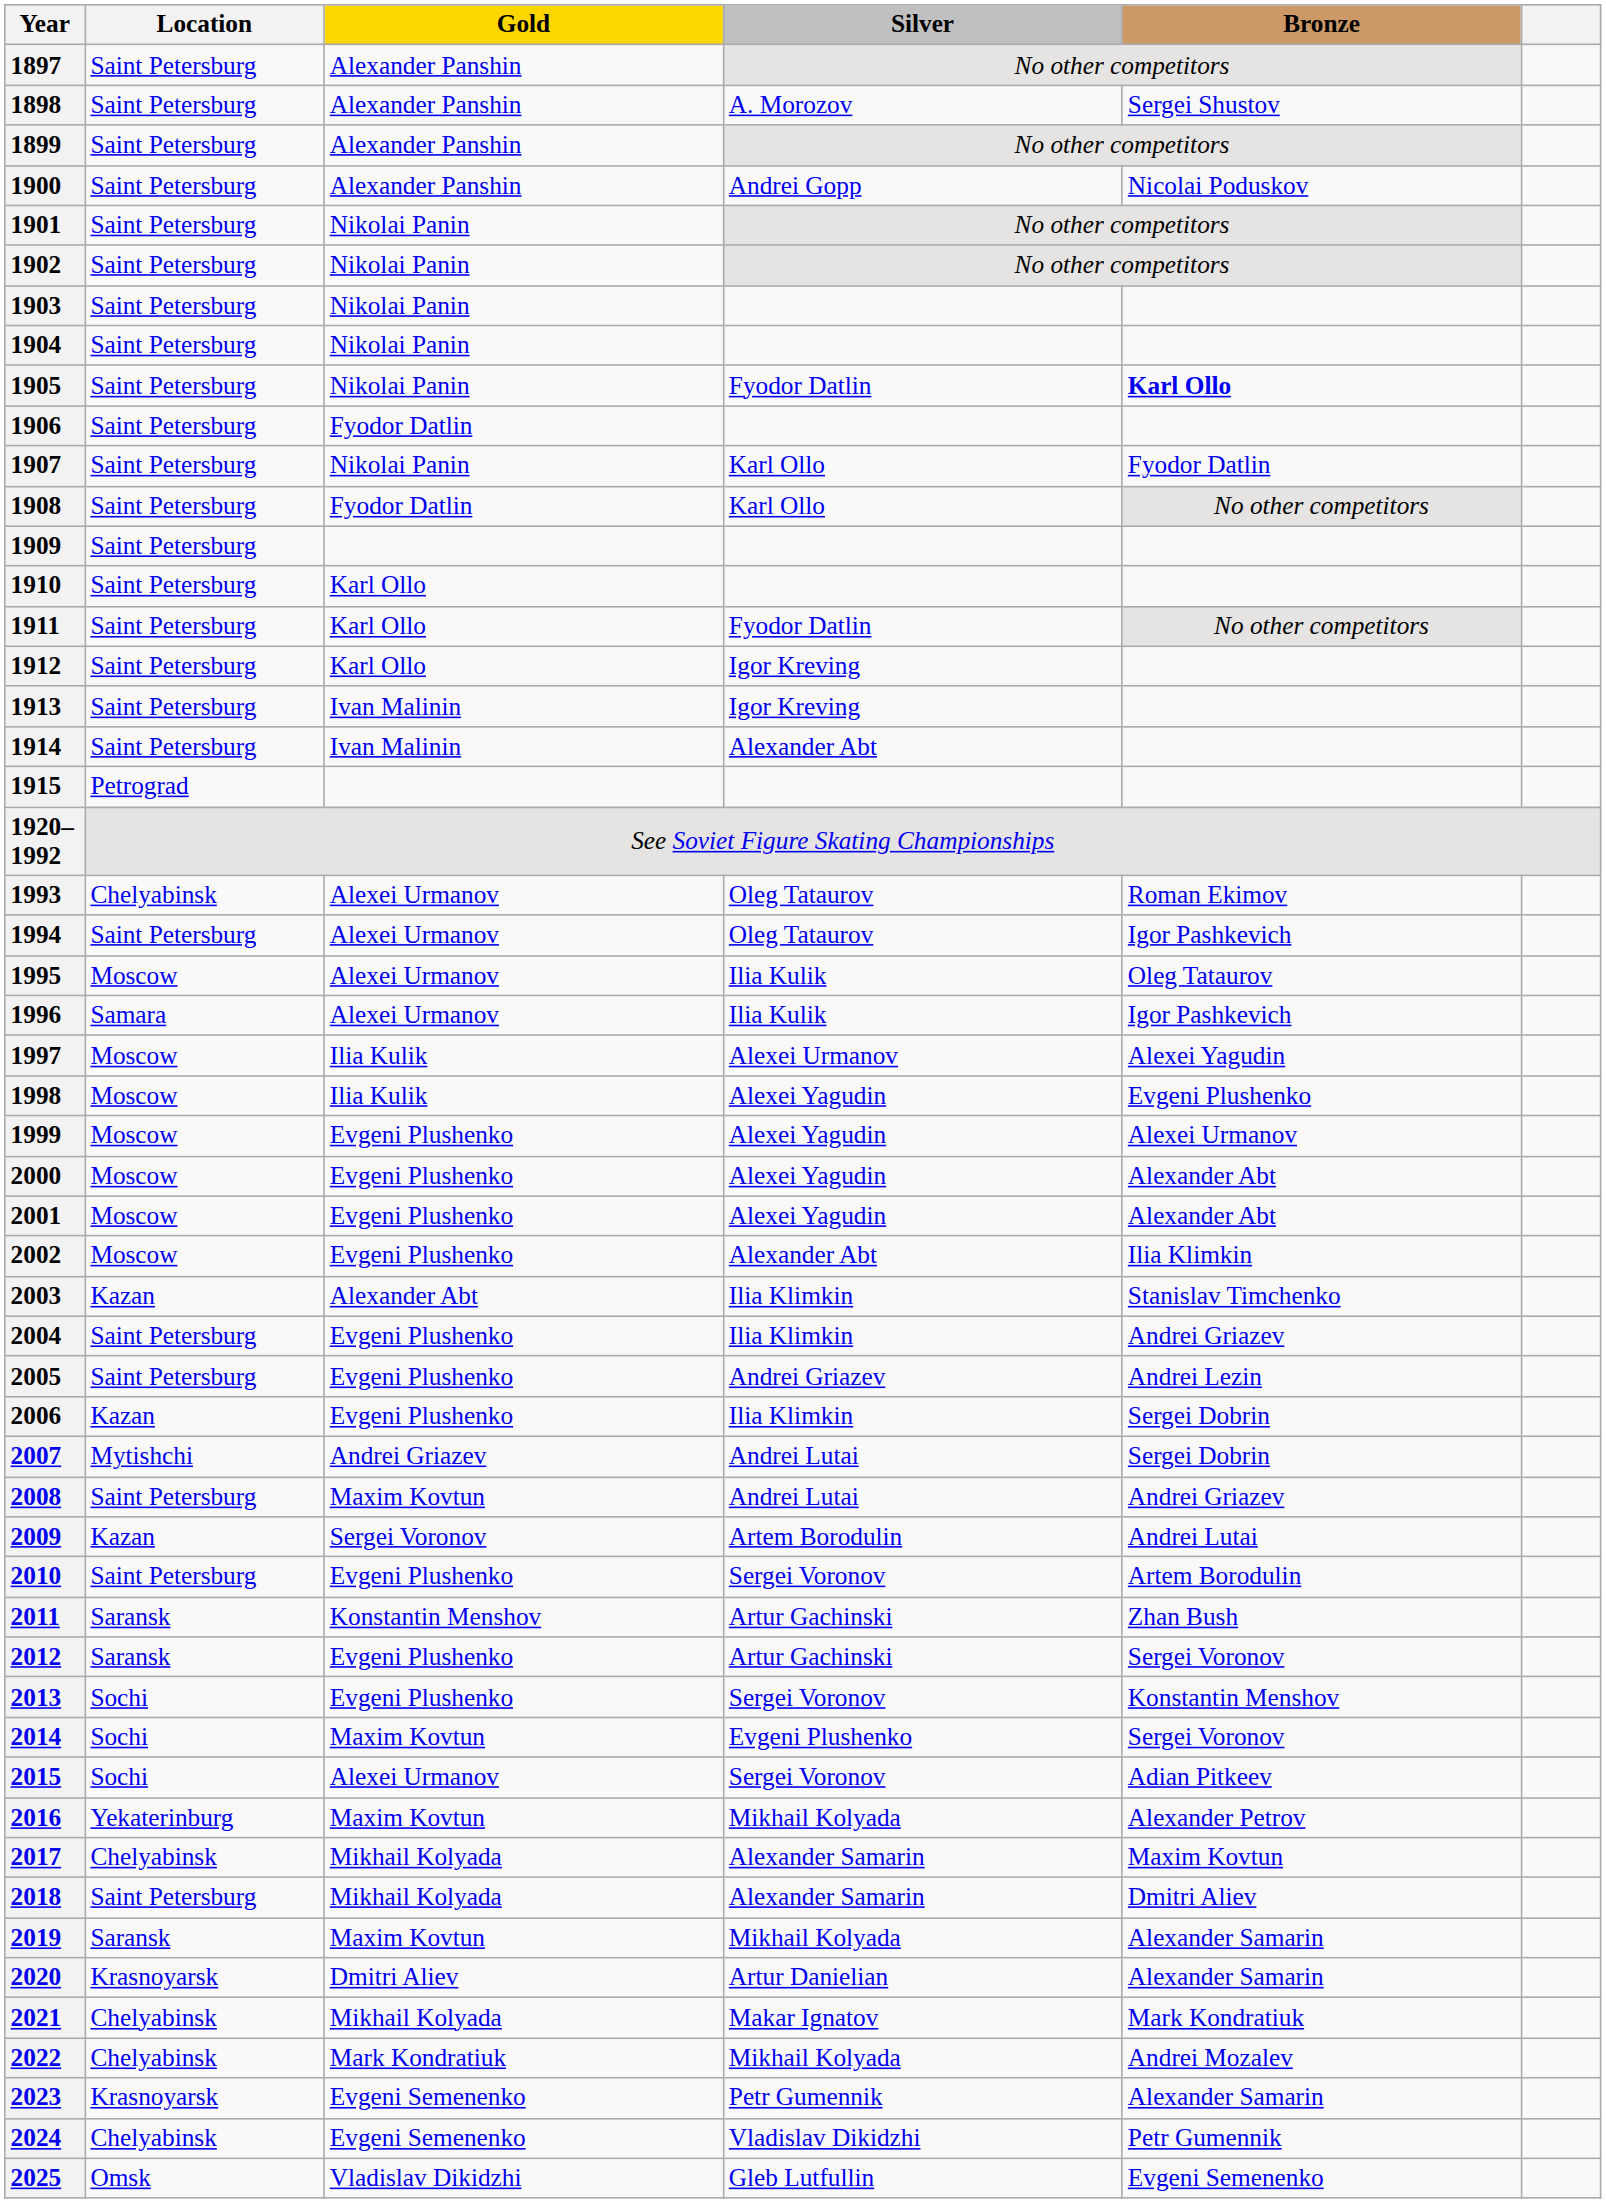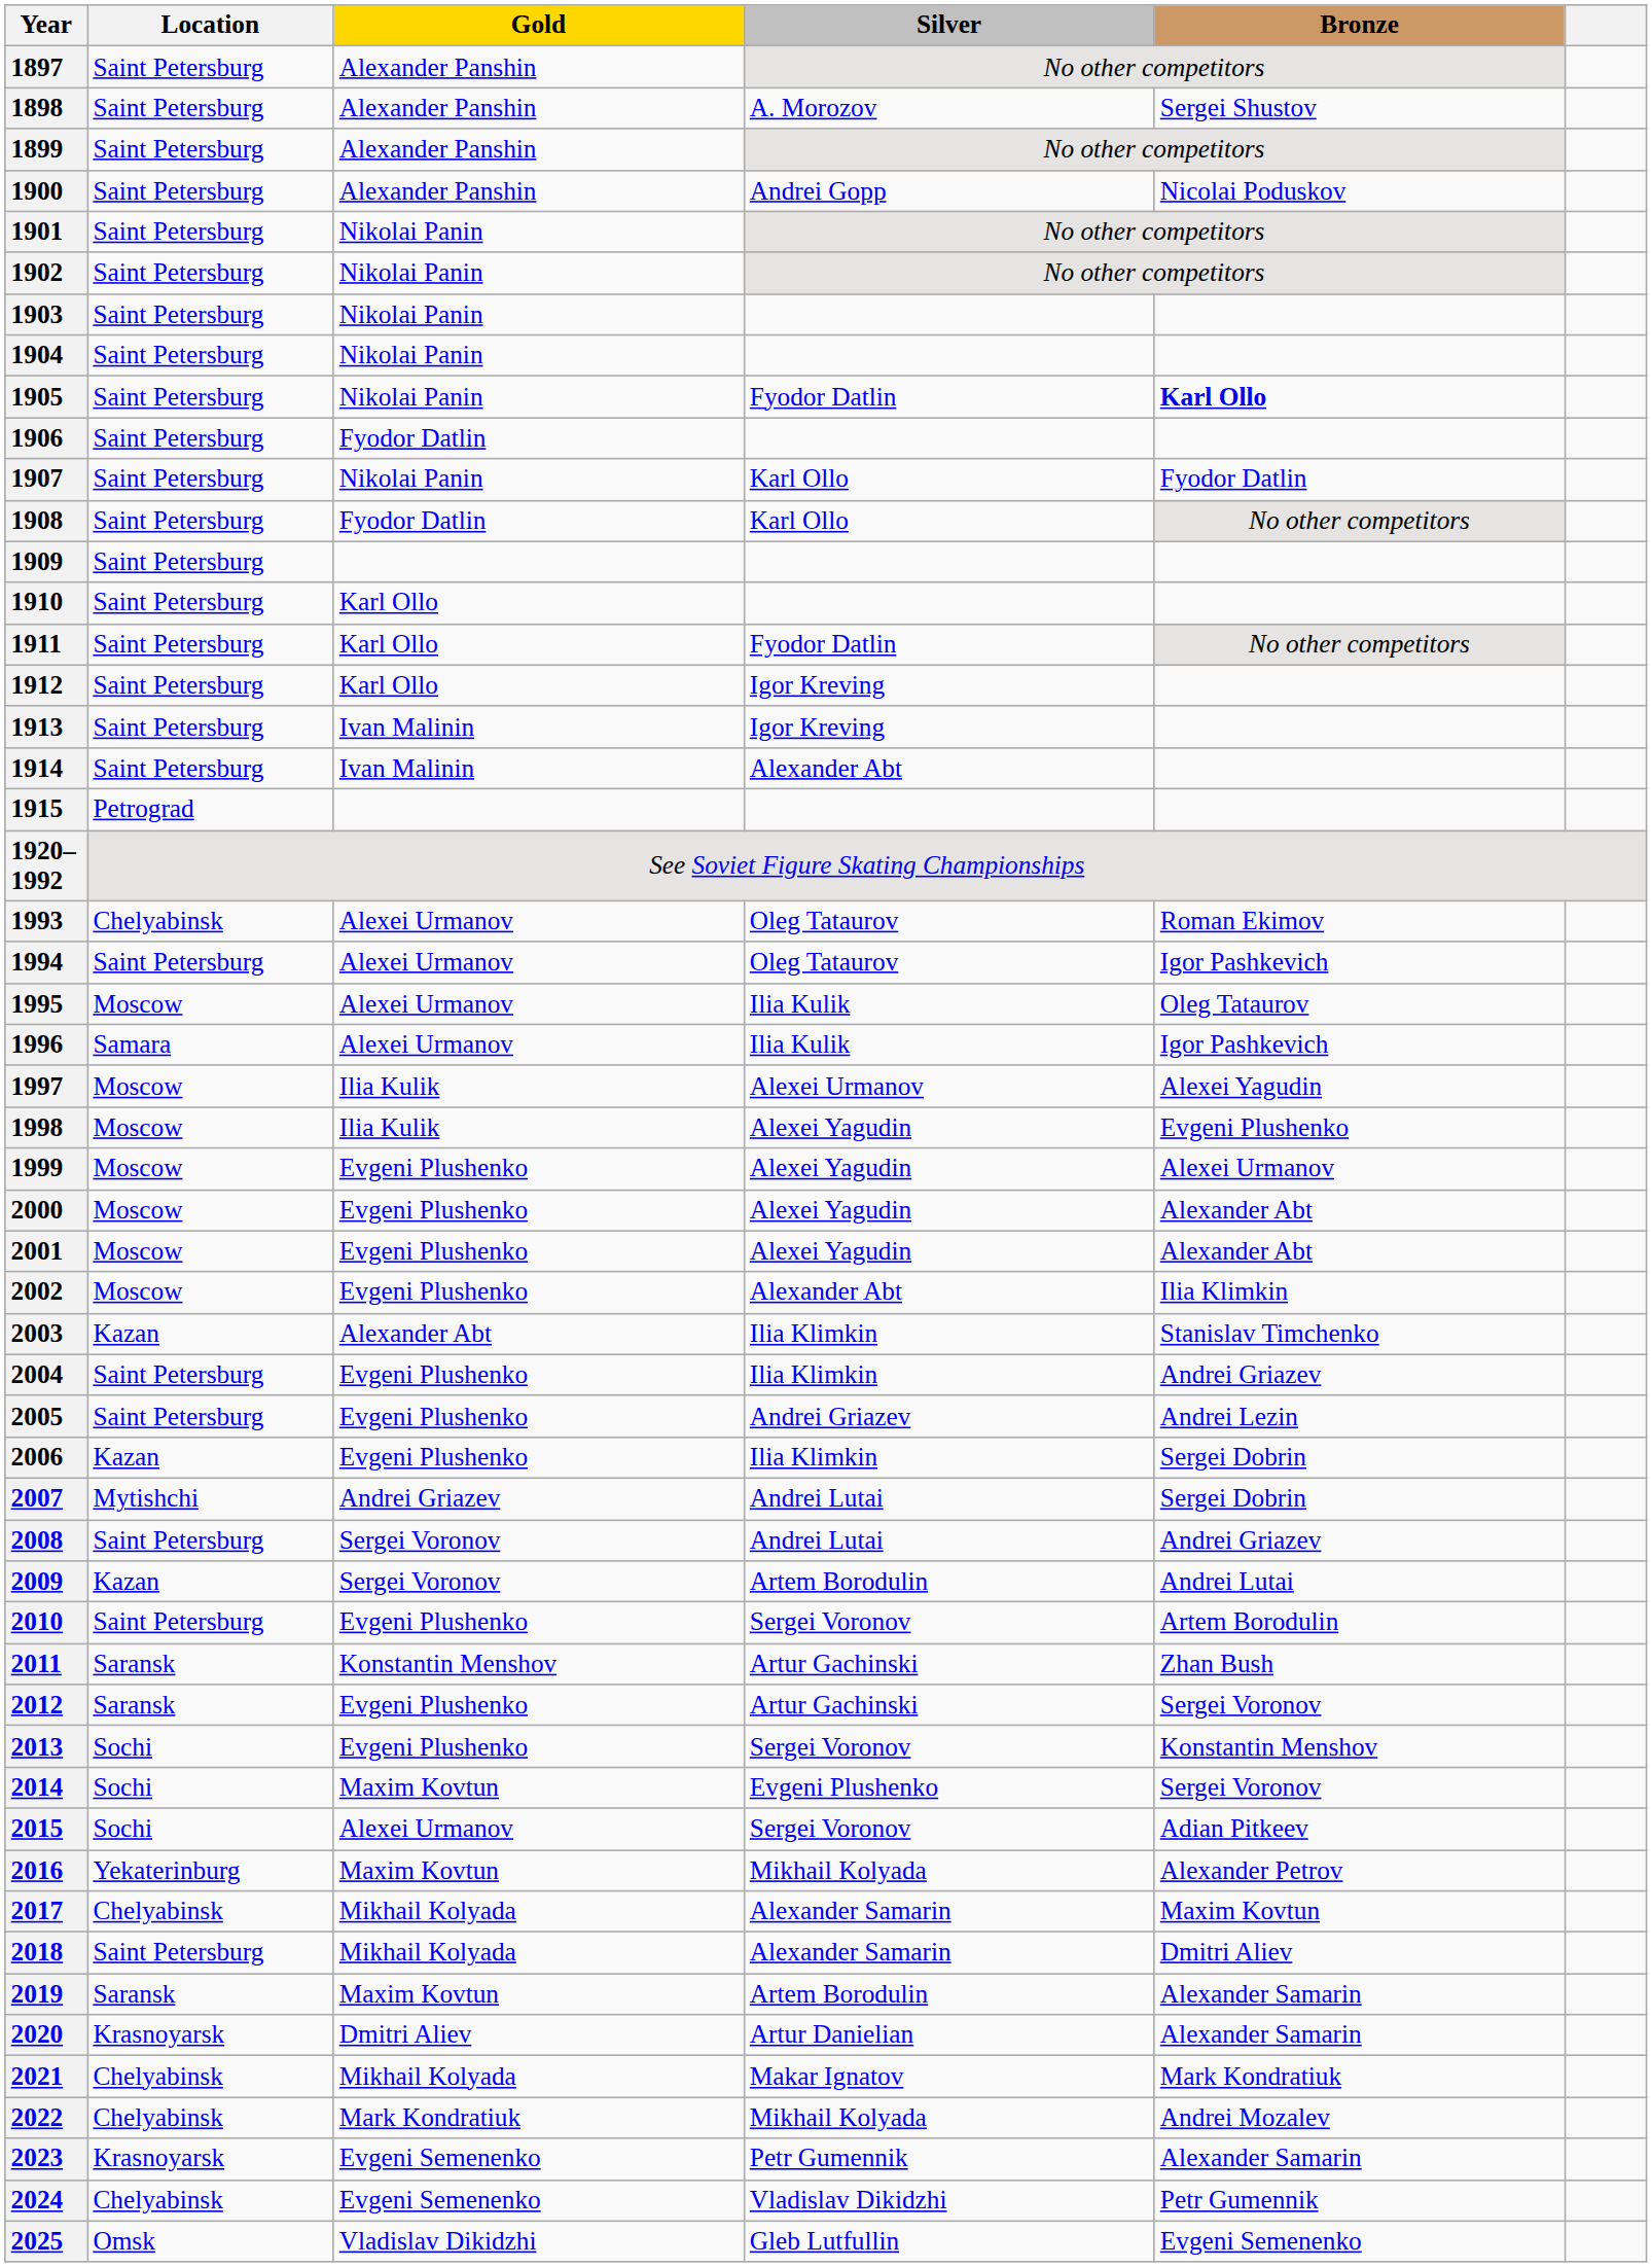2008 | Gold: Maxim Kovtun -> Sergei Voronov
2019 | Silver: Mikhail Kolyada -> Artem Borodulin
